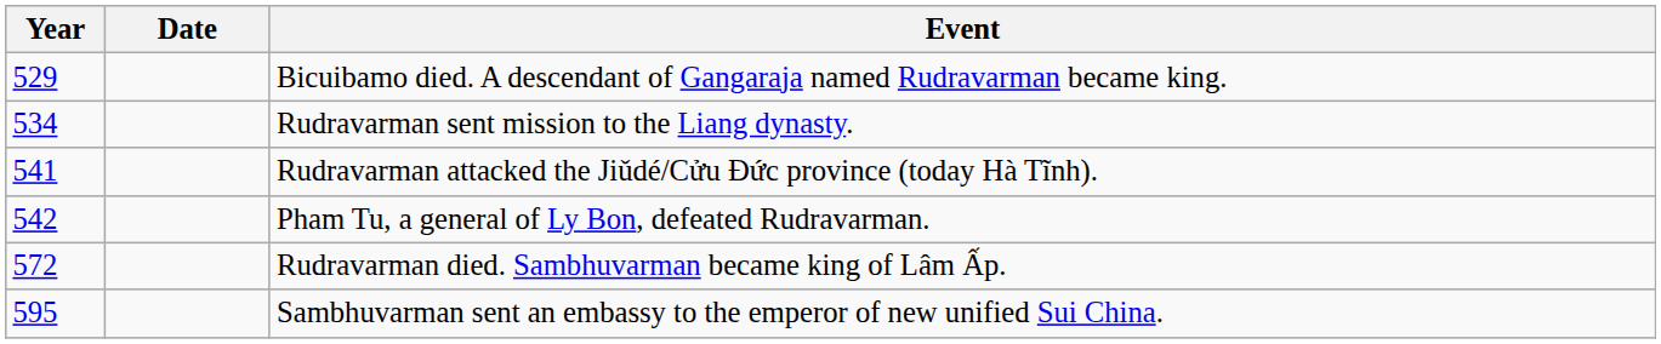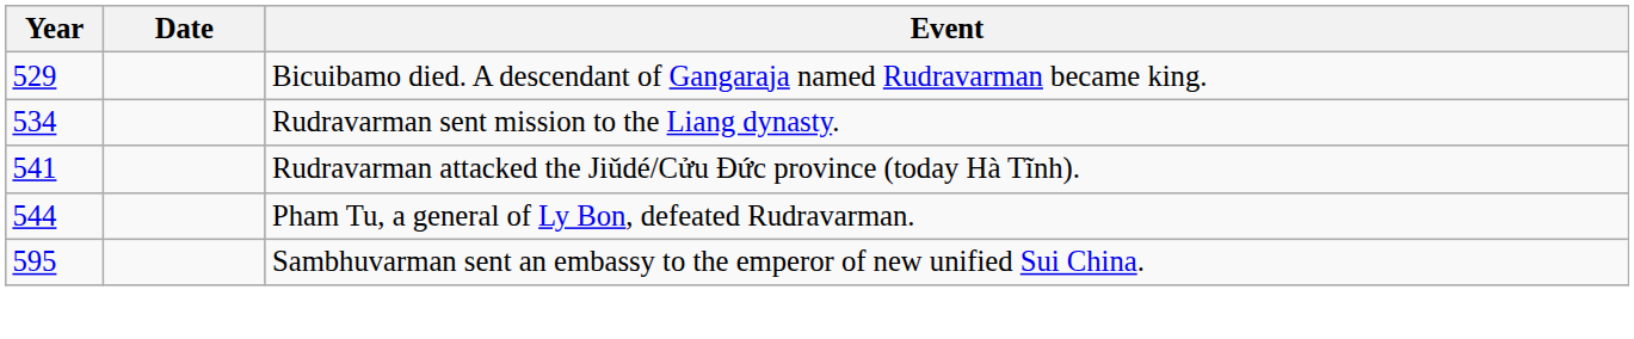Pham Tu, a general of Ly Bon, defeated Rudravarman. | Year: 542 -> 544
- row: 572 | Rudravarman died. Sambhuvarman became king of Lâm Ấp.
